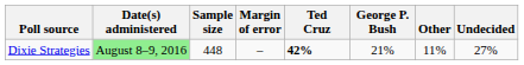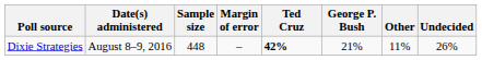Dixie Strategies | Date(s) administered: lightgreen background -> no background
Dixie Strategies | Undecided: 27% -> 26%
